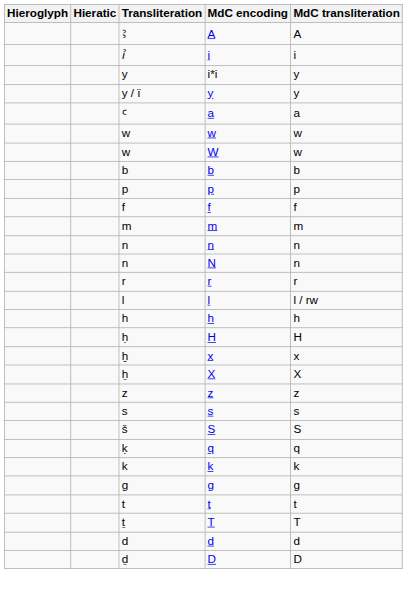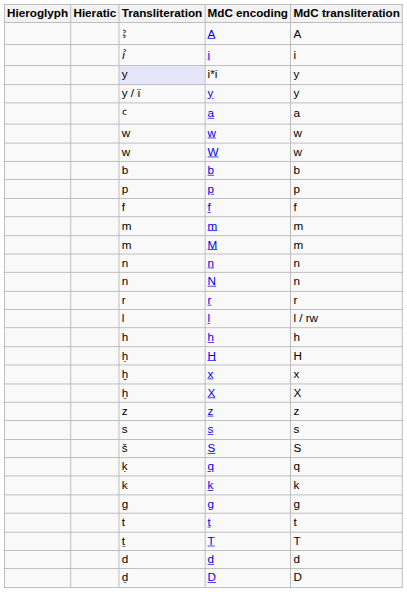i*i | Transliteration: no background -> lavender background
+ row: m | M | m
